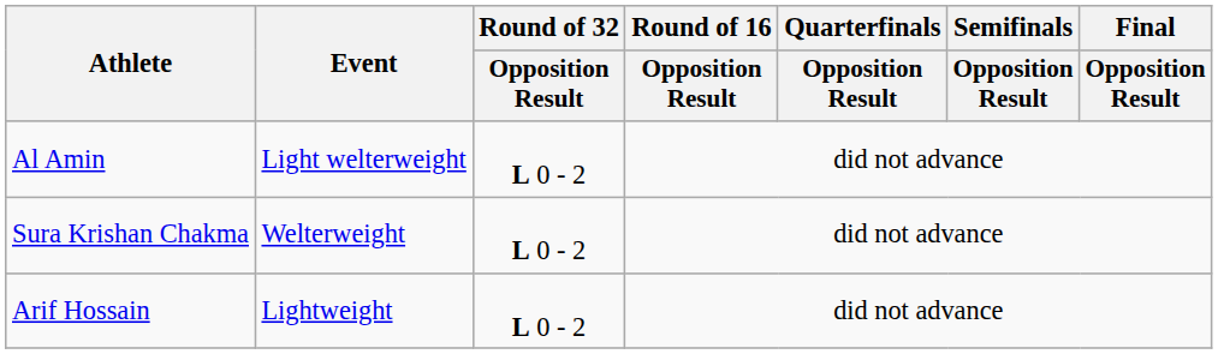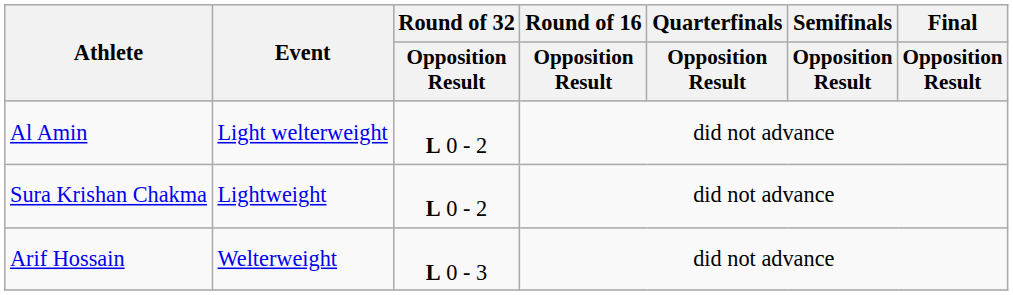Sura Krishan Chakma | Event: Welterweight -> Lightweight
Arif Hossain | Event: Lightweight -> Welterweight
Arif Hossain | Round of 32 / Opposition Result: L 0 - 2 -> L 0 - 3
